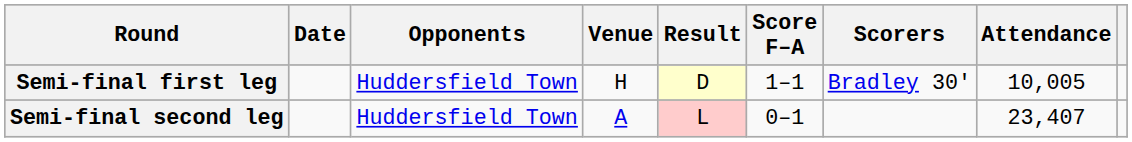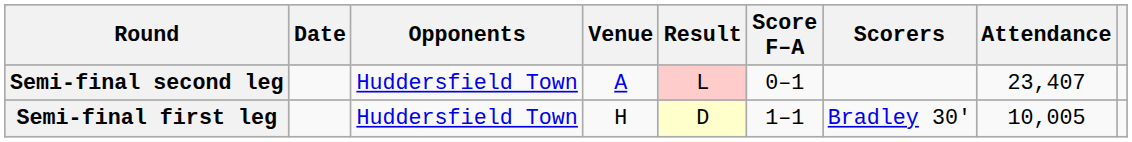rows swapped: Semi-final first leg <-> Semi-final second leg
